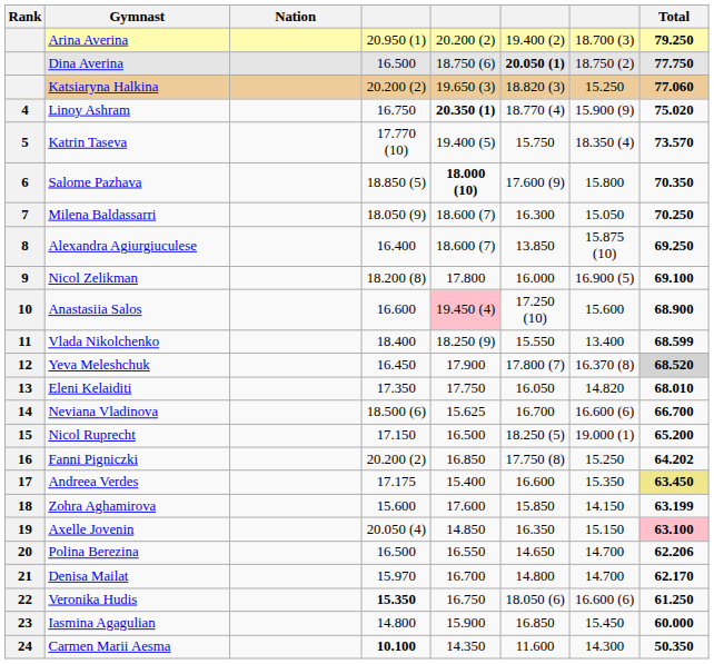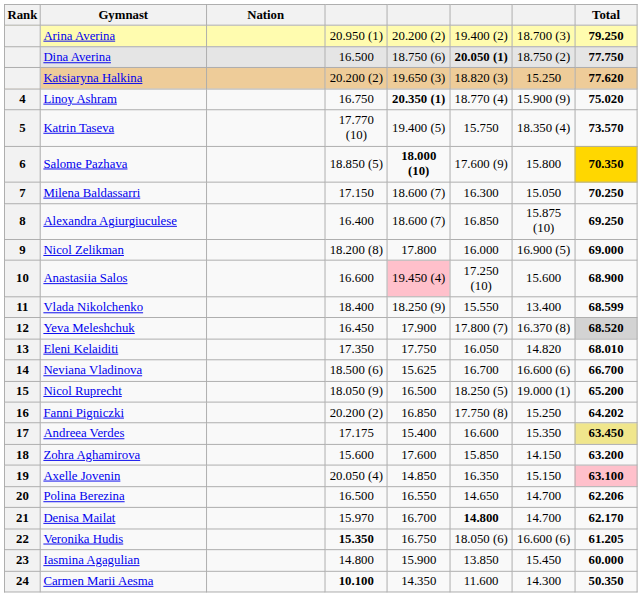Katsiaryna Halkina | Total: 77.060 -> 77.620
Salome Pazhava | Total: no background -> gold background
Milena Baldassarri | column 4: 18.050 (9) -> 17.150
Alexandra Agiurgiuculese | column 6: 13.850 -> 16.850
Nicol Zelikman | Total: 69.100 -> 69.000
Nicol Ruprecht | column 4: 17.150 -> 18.050 (9)
Zohra Aghamirova | Total: 63.199 -> 63.200
Denisa Mailat | column 6: normal -> bold
Veronika Hudis | Total: 61.250 -> 61.205
Iasmina Agagulian | column 6: 16.850 -> 13.850
